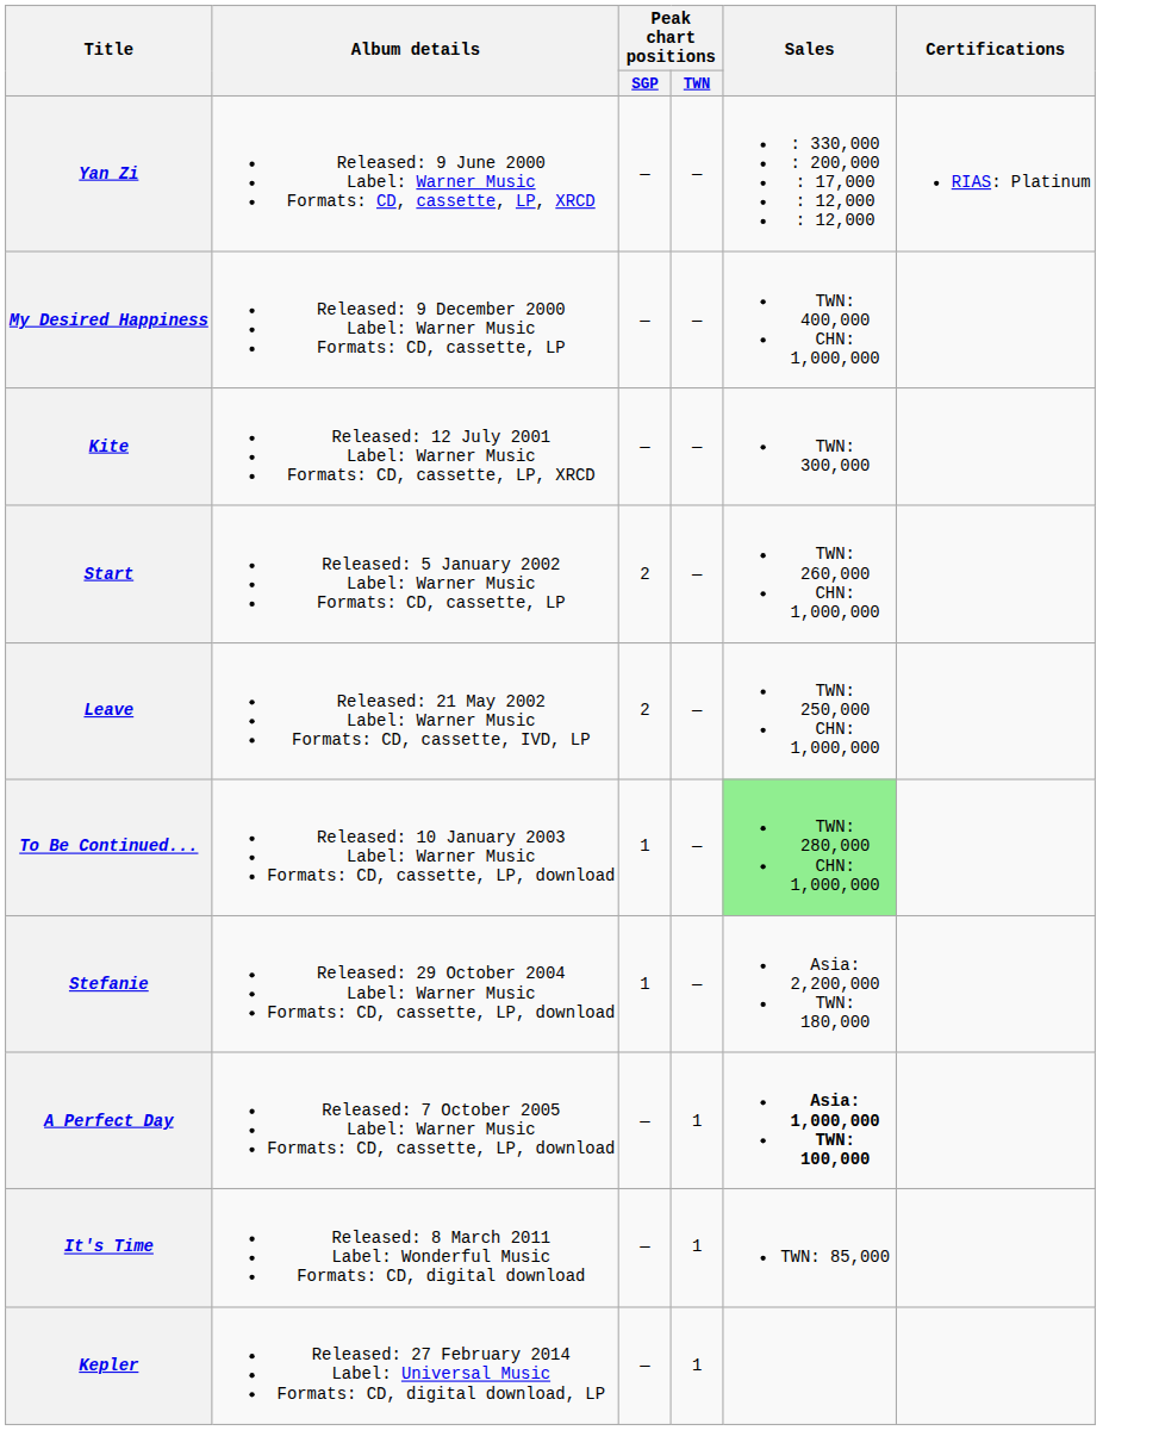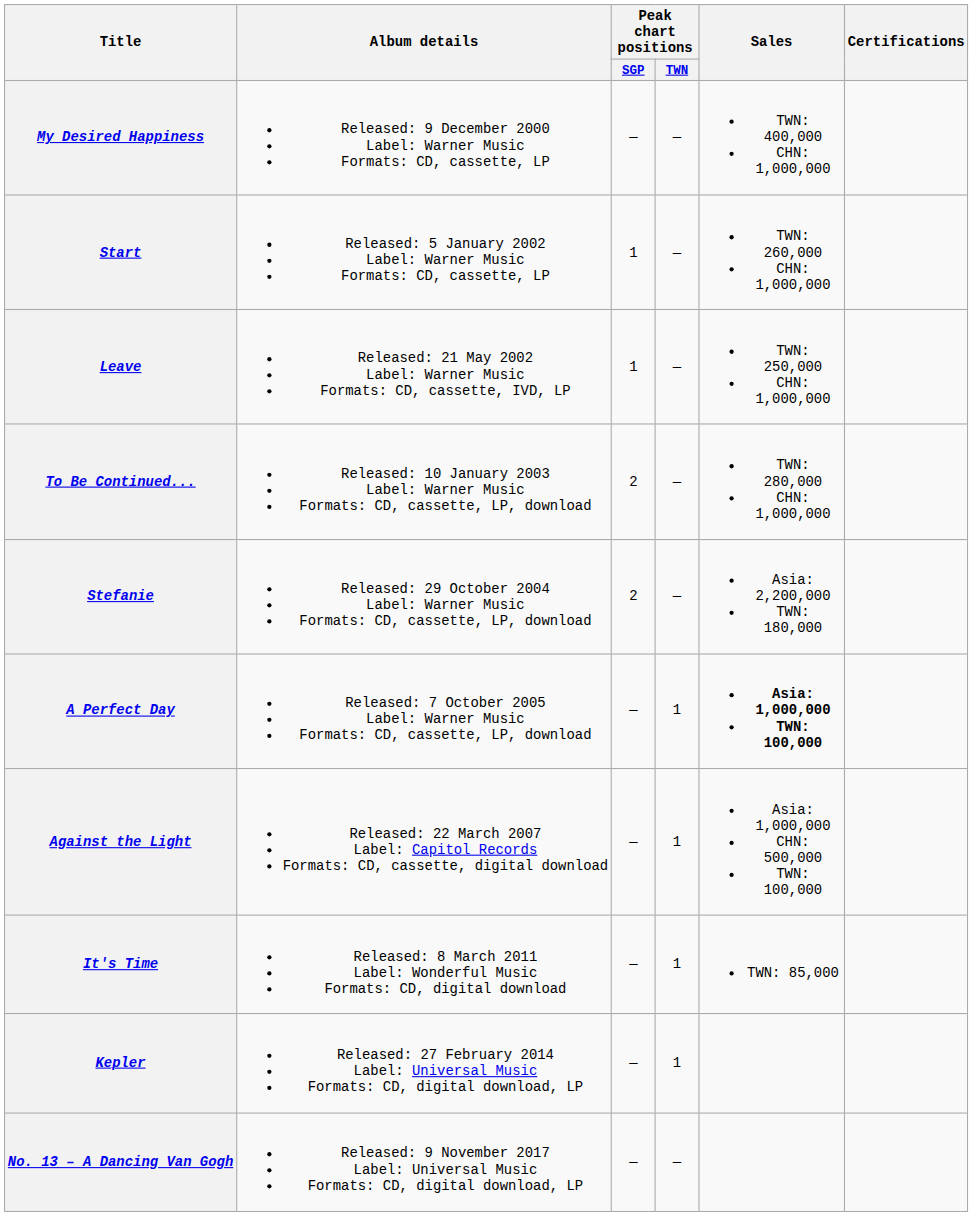- row: Yan Zi | Released: 9 June 2000 Label: Warner Music Formats: CD, cassette, LP, XRCD | — | — | : 330,000 : 200,000 : 17,000 : 12,000 : 12,000 | RIAS: Platinum
- row: Kite | Released: 12 July 2001 Label: Warner Music Formats: CD, cassette, LP, XRCD | — | — | TWN: 300,000
Start | Peak chart positions / SGP: 2 -> 1
Leave | Peak chart positions / SGP: 2 -> 1
To Be Continued... | Peak chart positions / SGP: 1 -> 2
To Be Continued... | Sales: lightgreen background -> no background
Stefanie | Peak chart positions / SGP: 1 -> 2
+ row: Against the Light | Released: 22 March 2007 Label: Capitol Records Formats: CD, cassette, digital download | — | 1 | Asia: 1,000,000 CHN: 500,000 TWN: 100,000
+ row: No. 13 – A Dancing Van Gogh | Released: 9 November 2017 Label: Universal Music Formats: CD, digital download, LP | — | —
